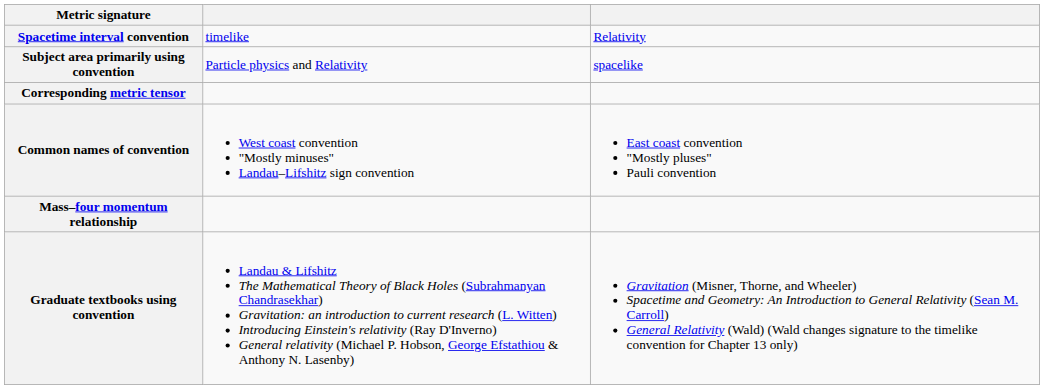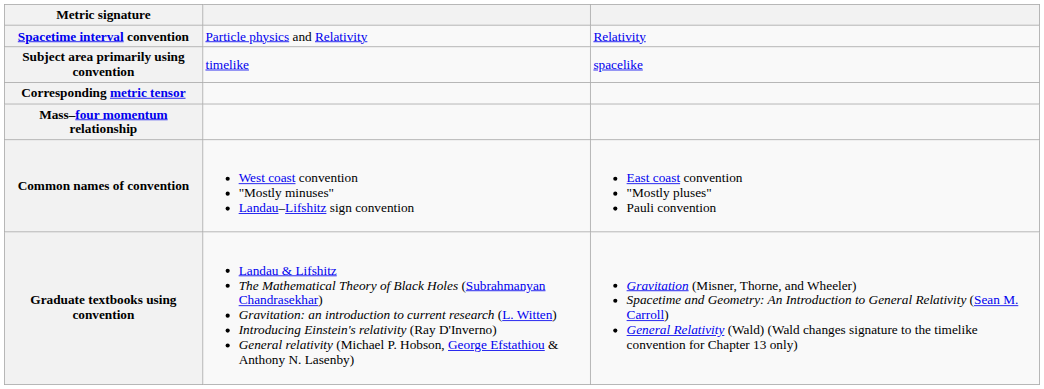Spacetime interval convention | column 2: timelike -> Particle physics and Relativity
Subject area primarily using convention | column 2: Particle physics and Relativity -> timelike
rows swapped: Mass–four momentum relationship <-> Common names of convention
